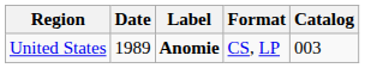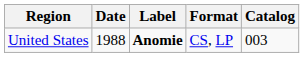United States | Date: 1989 -> 1988
